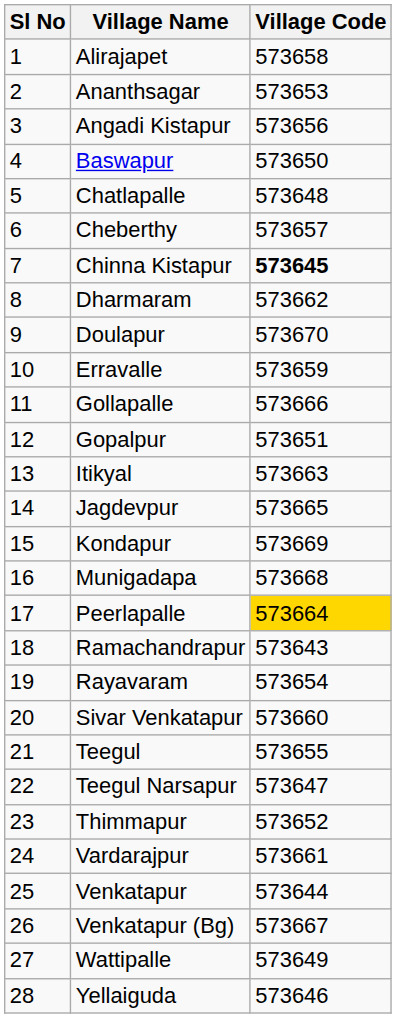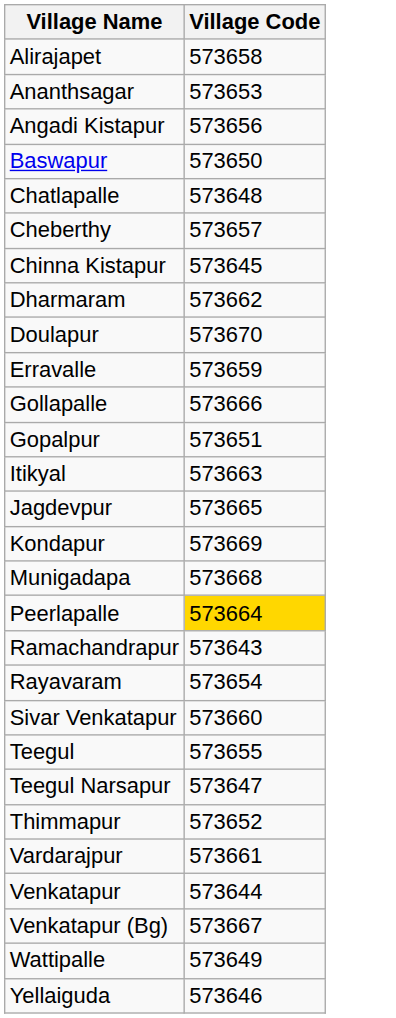- column: Sl No | 1 | 2 | 3 | 4 | 5 | 6 | 7 | 8 | 9 | 10 | 11 | 12 | 13 | 14 | 15 | 16 | 17 | 18 | 19 | 20 | 21 | 22 | 23 | 24 | 25 | 26 | 27 | 28
Chinna Kistapur | Village Code: bold -> normal
